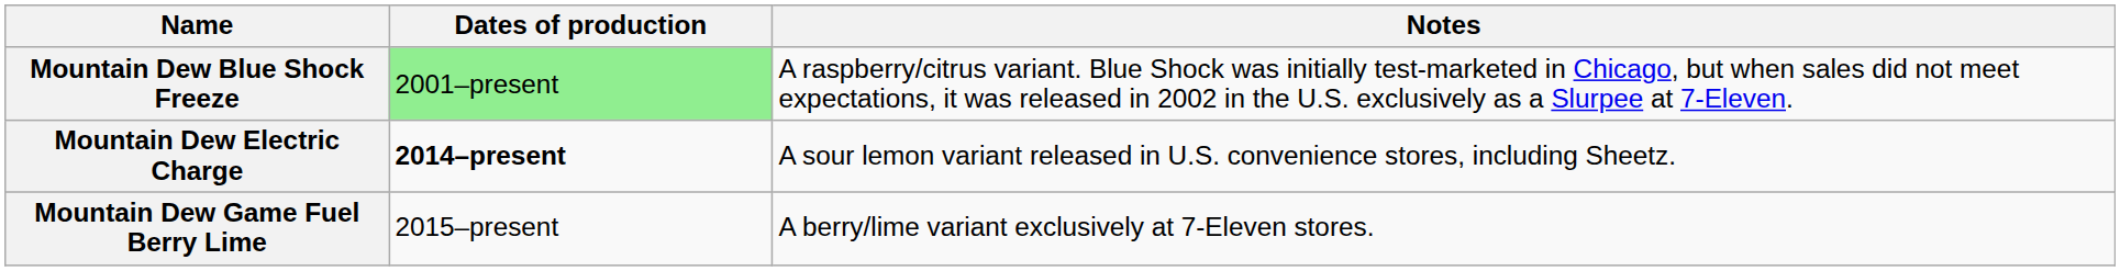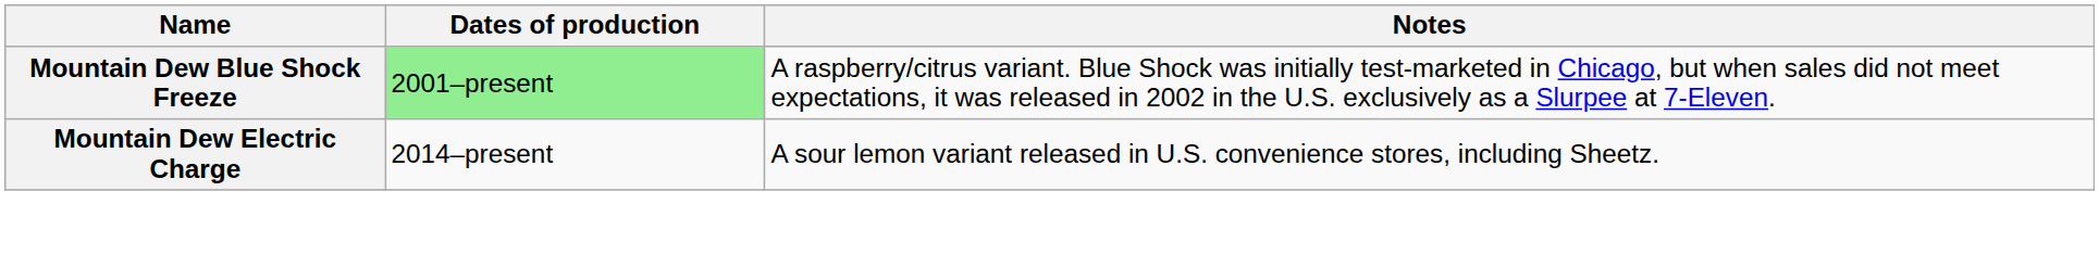Mountain Dew Electric Charge | Dates of production: bold -> normal
- row: Mountain Dew Game Fuel Berry Lime | 2015–present | A berry/lime variant exclusively at 7-Eleven stores.
